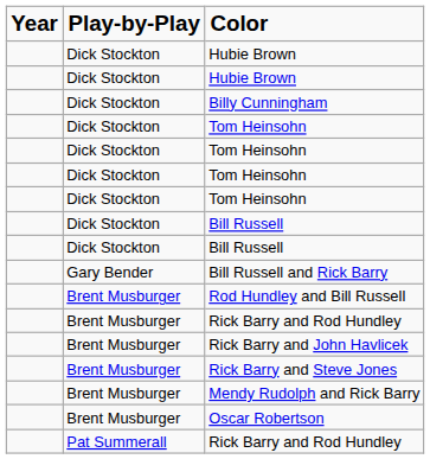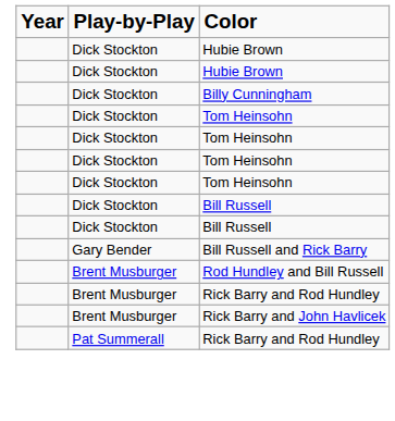- row: Brent Musburger | Rick Barry and Steve Jones
- row: Brent Musburger | Mendy Rudolph and Rick Barry
- row: Brent Musburger | Oscar Robertson
